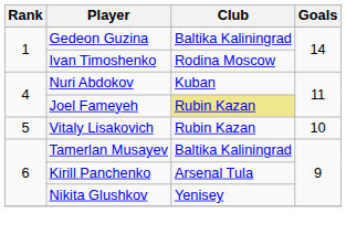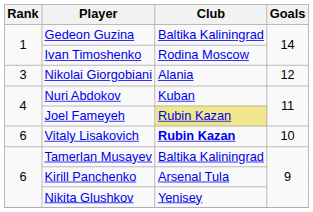+ row: 3 | Nikolai Giorgobiani | Alania | 12
Vitaly Lisakovich | Rank: 5 -> 6
Vitaly Lisakovich | Club: normal -> bold
